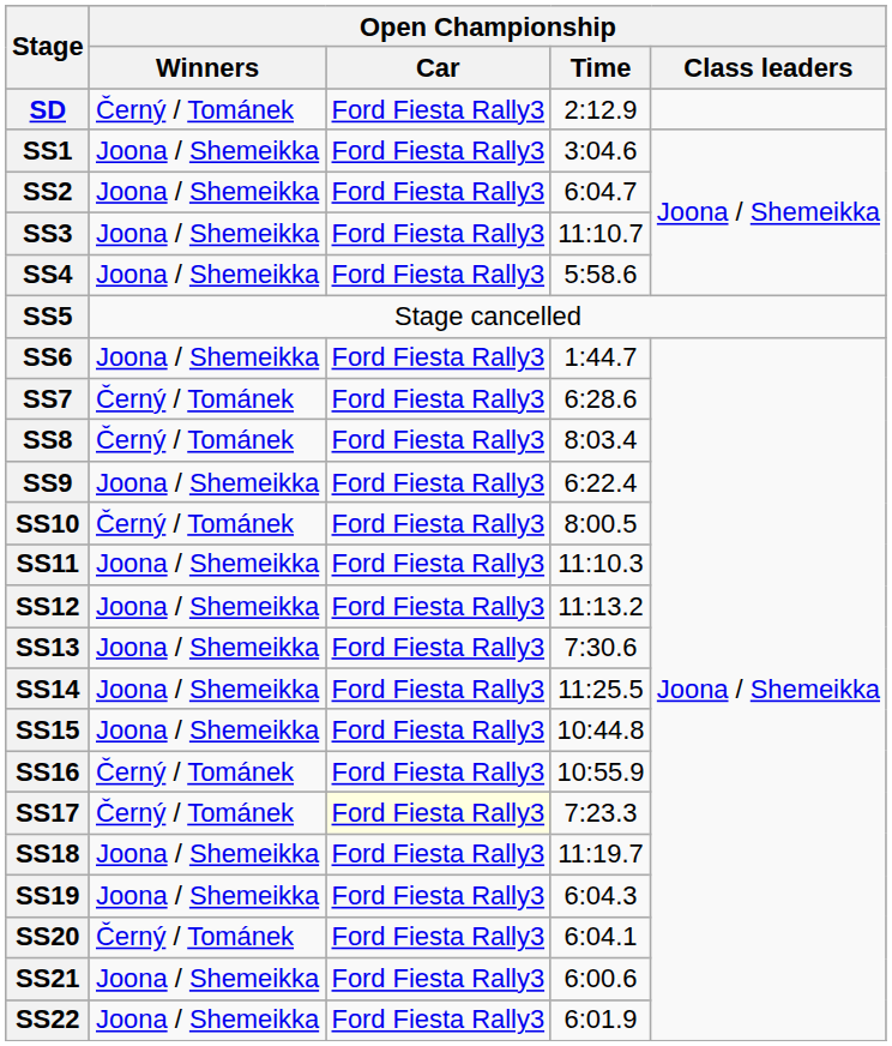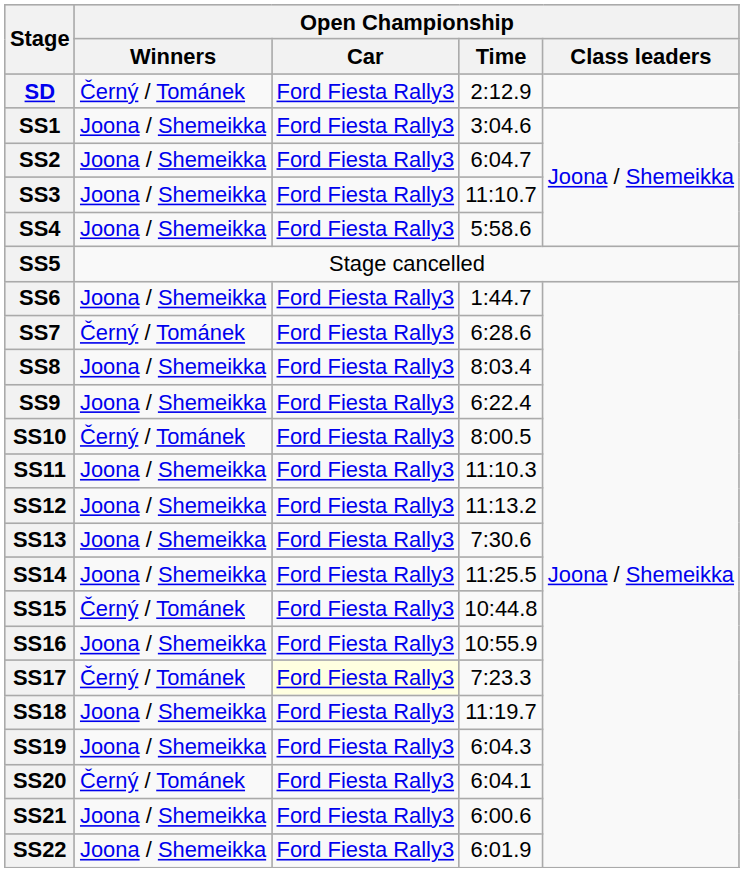SS8 | Open Championship / Winners: Černý / Tománek -> Joona / Shemeikka
SS15 | Open Championship / Winners: Joona / Shemeikka -> Černý / Tománek
SS16 | Open Championship / Winners: Černý / Tománek -> Joona / Shemeikka
